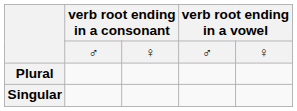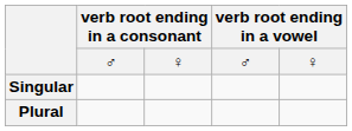rows swapped: Singular <-> Plural
